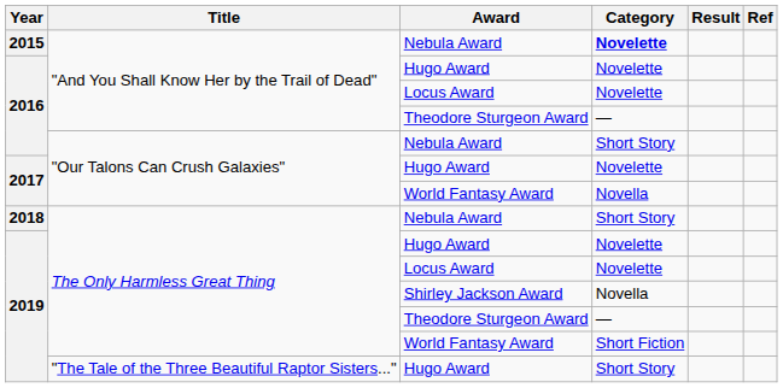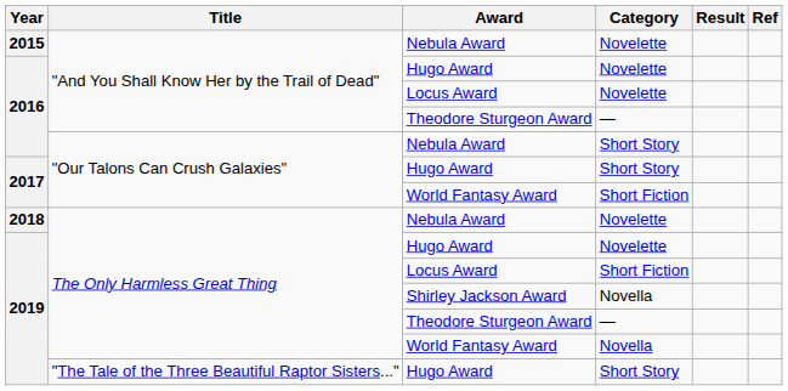"And You Shall Know Her by the Trail of Dead" / Nebula Award | Category: bold -> normal
"Our Talons Can Crush Galaxies" / Hugo Award | Category: Novelette -> Short Story
"Our Talons Can Crush Galaxies" / World Fantasy Award | Category: Novella -> Short Fiction
The Only Harmless Great Thing / Nebula Award | Category: Short Story -> Novelette
The Only Harmless Great Thing / Locus Award | Category: Novelette -> Short Fiction
The Only Harmless Great Thing / World Fantasy Award | Category: Short Fiction -> Novella
